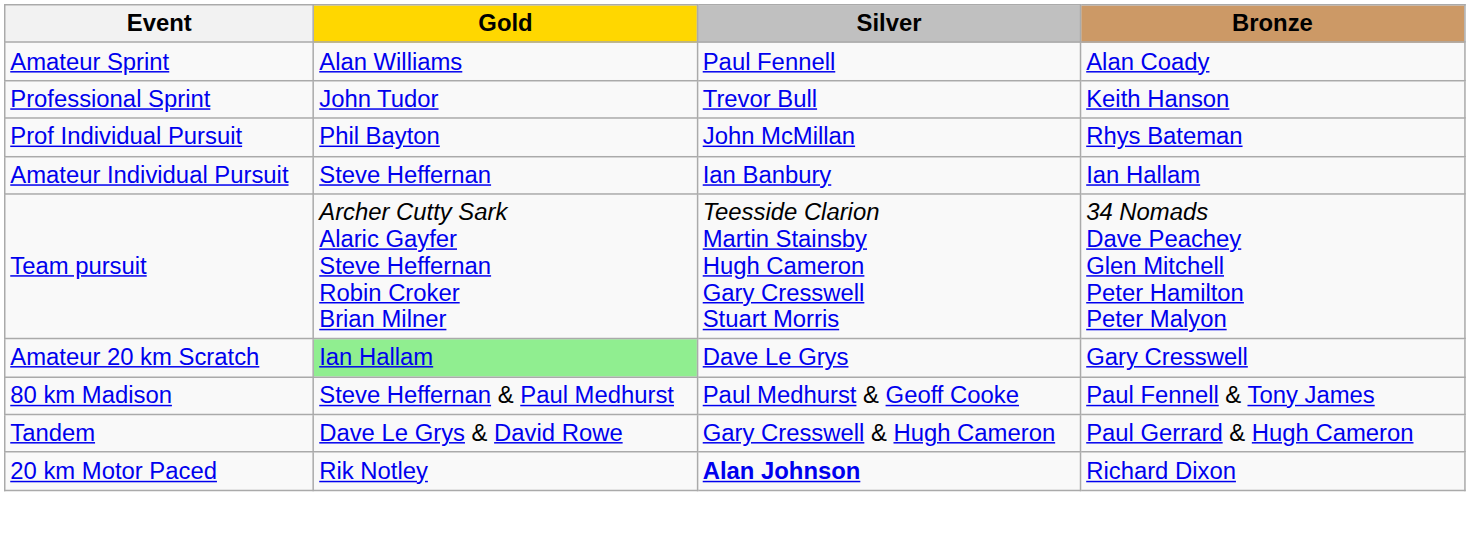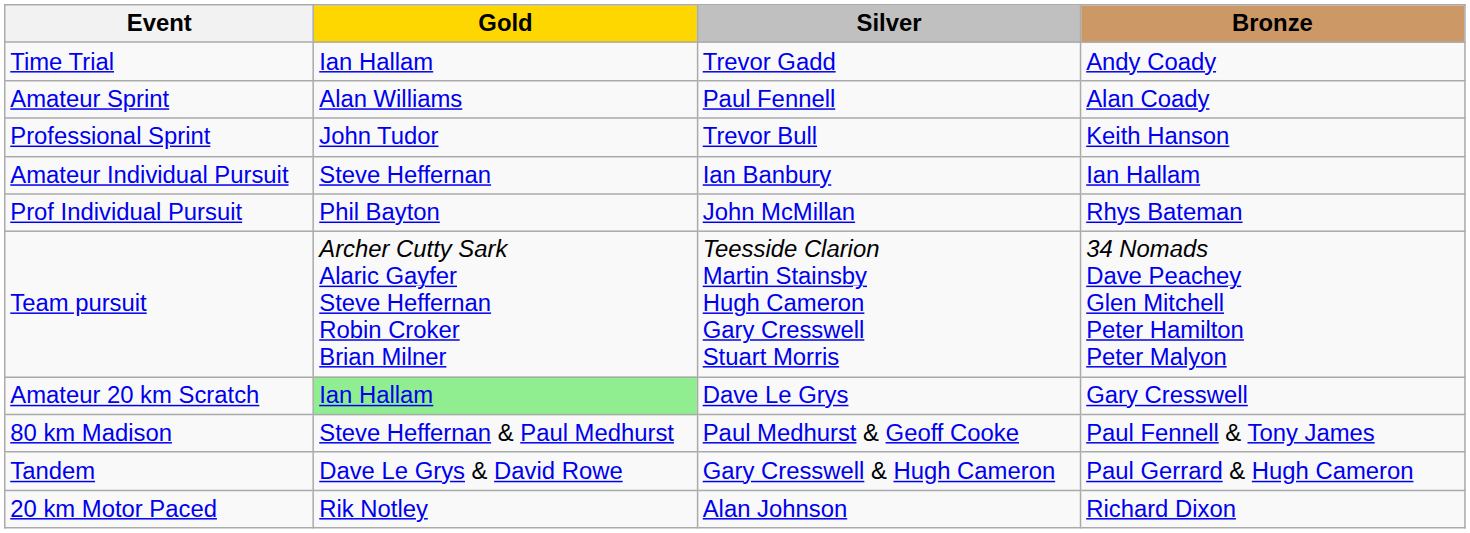+ row: Time Trial | Ian Hallam | Trevor Gadd | Andy Coady
rows swapped: Prof Individual Pursuit <-> Amateur Individual Pursuit
20 km Motor Paced | Silver: bold -> normal
